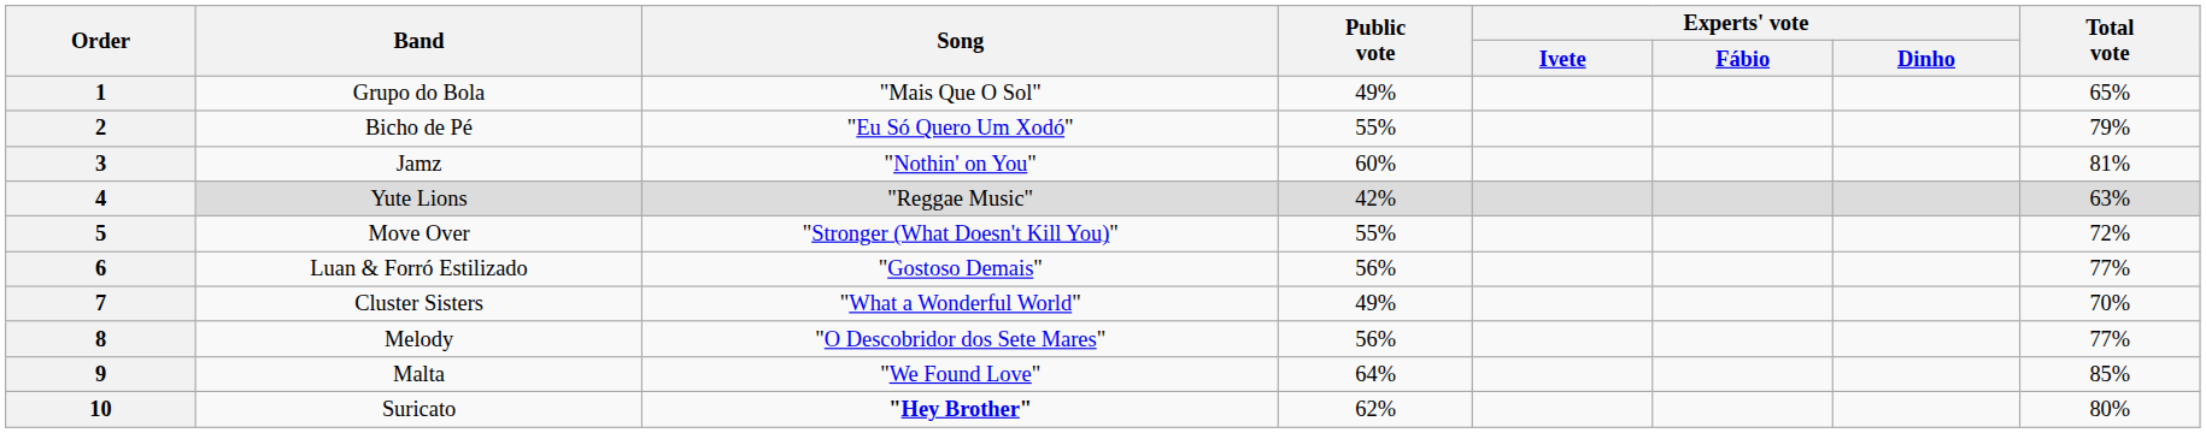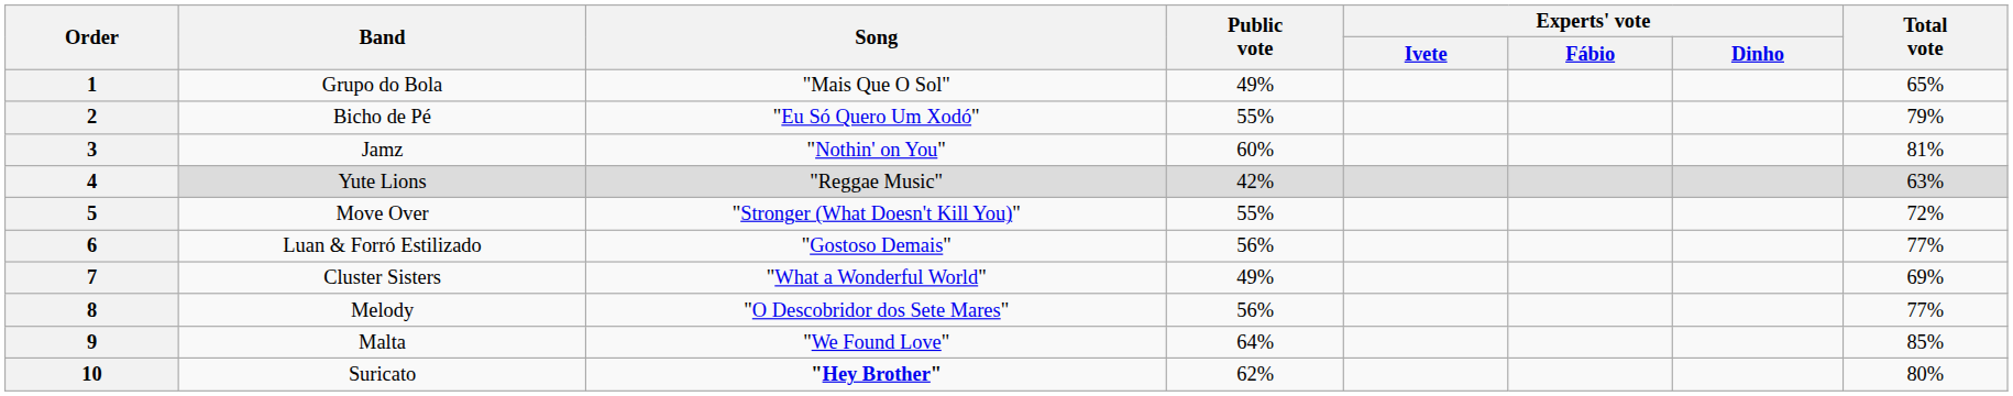7 | Total vote: 70% -> 69%
